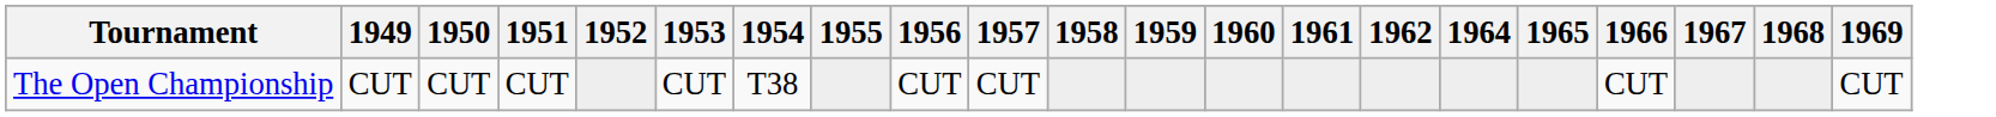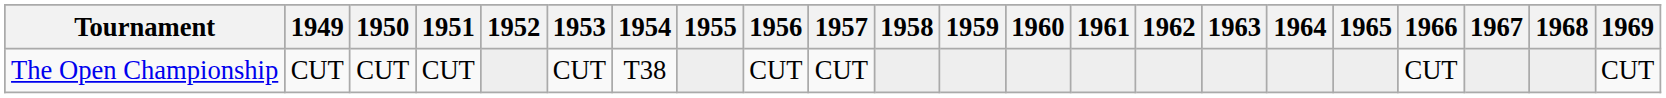+ column: 1963
